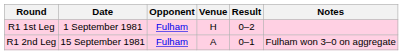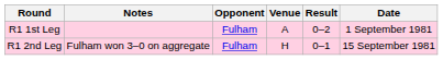columns swapped: Date <-> Notes
R1 1st Leg | Venue: H -> A
R1 2nd Leg | Venue: A -> H
